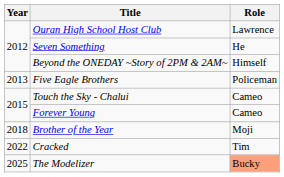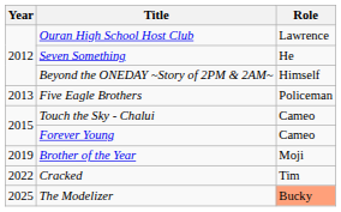Brother of the Year | Year: 2018 -> 2019
